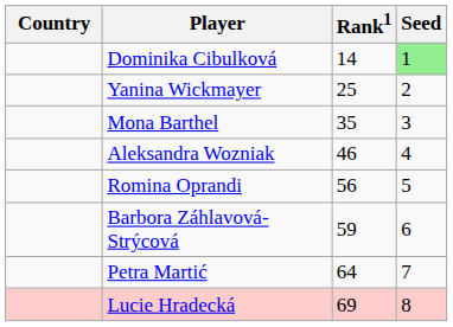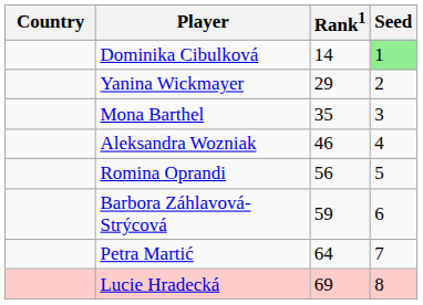Yanina Wickmayer | Rank1: 25 -> 29
